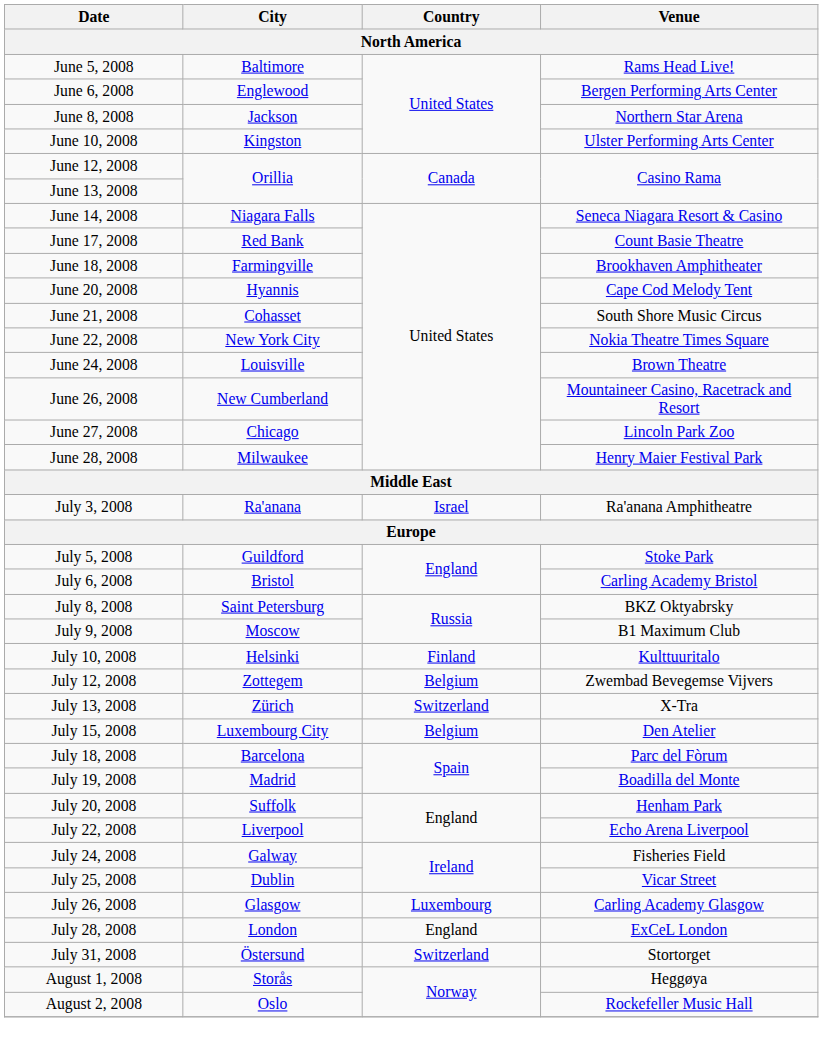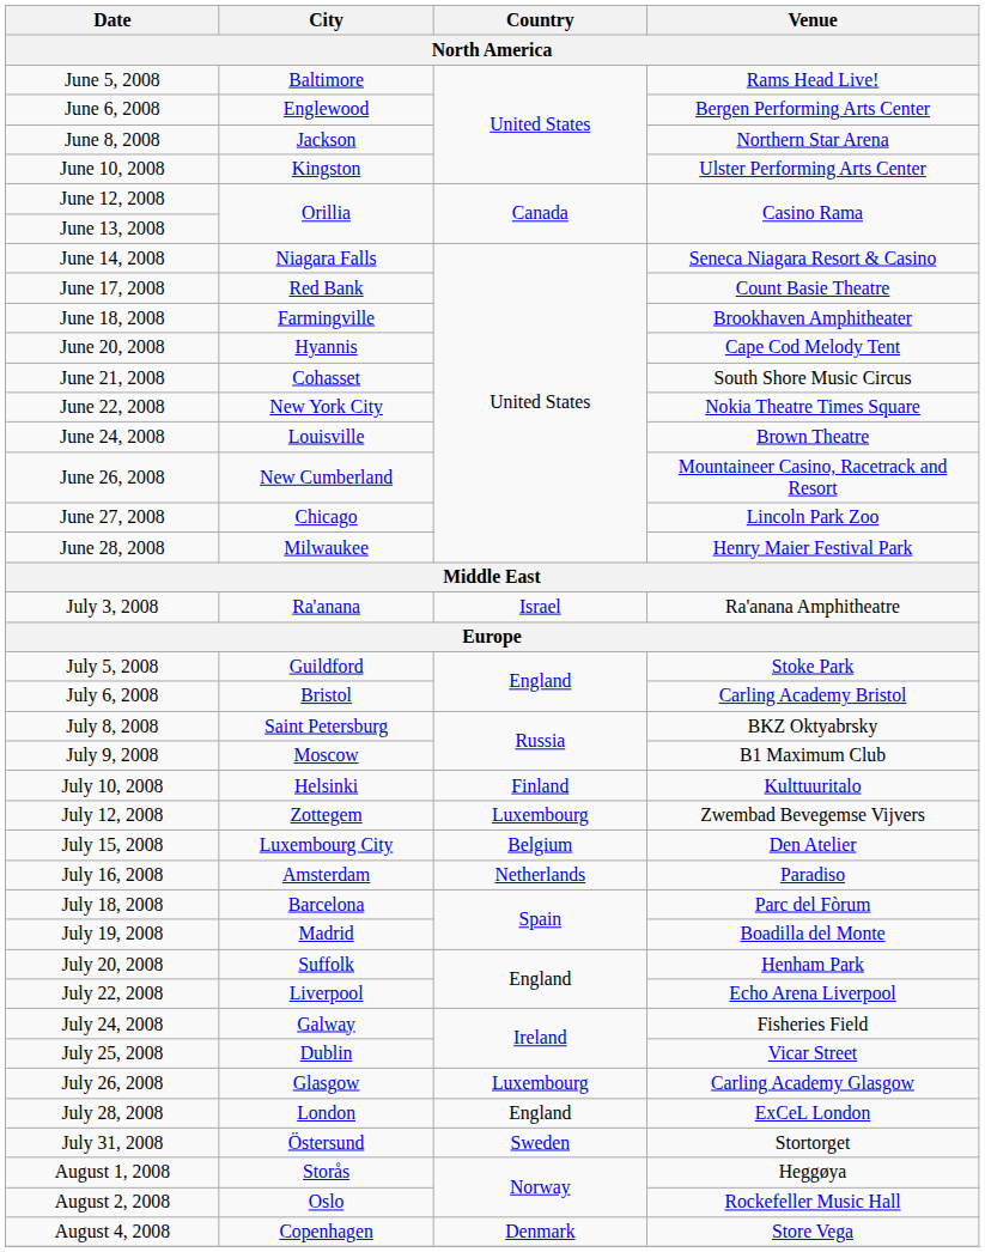July 12, 2008 | Country: Belgium -> Luxembourg
- row: July 13, 2008 | Zürich | Switzerland | X-Tra
+ row: July 16, 2008 | Amsterdam | Netherlands | Paradiso
July 31, 2008 | Country: Switzerland -> Sweden
+ row: August 4, 2008 | Copenhagen | Denmark | Store Vega
